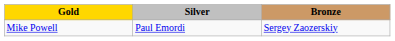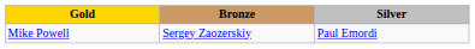columns swapped: Silver <-> Bronze
